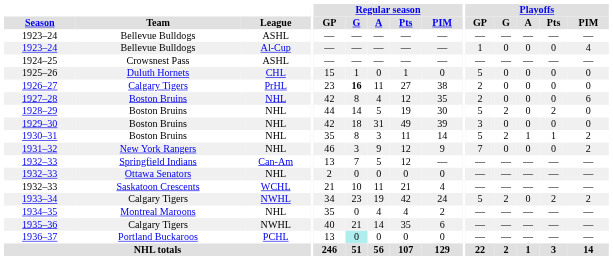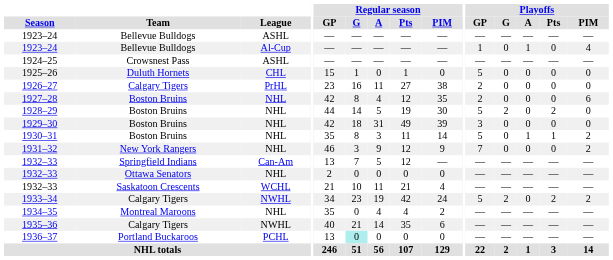1923–24 / Al-Cup | Playoffs / A: 0 -> 1
1926–27 | Regular season / G: bold -> normal
1930–31 | Playoffs / G: 2 -> 0
